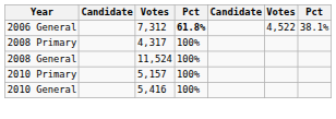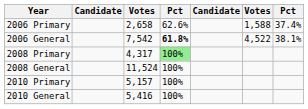+ row: 2006 Primary | 2,658 | 62.6% | 1,588 | 37.4%
2006 General | column 3: 7,312 -> 7,542
2008 Primary | column 4: no background -> lightgreen background
